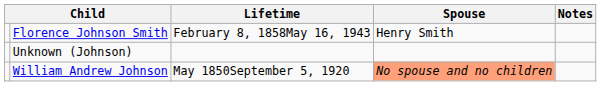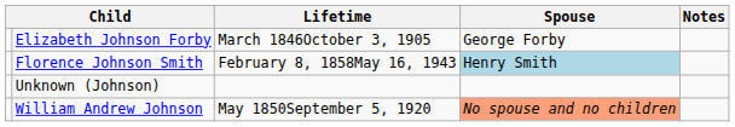+ row: Elizabeth Johnson Forby | March 1846October 3, 1905 | George Forby
Florence Johnson Smith | Spouse: no background -> lightblue background
